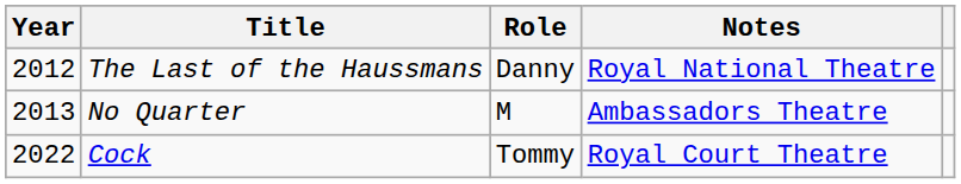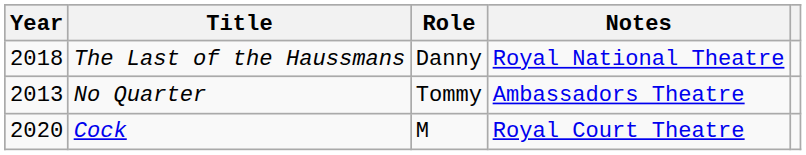The Last of the Haussmans | Year: 2012 -> 2018
No Quarter | Role: M -> Tommy
Cock | Year: 2022 -> 2020
Cock | Role: Tommy -> M
